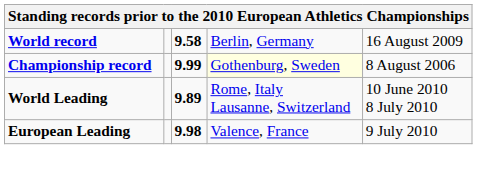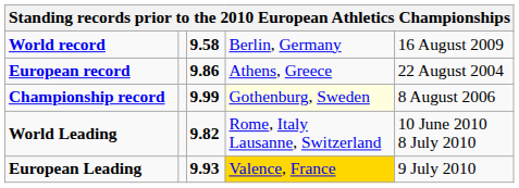+ row: European record | 9.86 | Athens, Greece | 22 August 2004
World Leading | column 3: 9.89 -> 9.82
European Leading | column 3: 9.98 -> 9.93
European Leading | column 4: no background -> gold background
